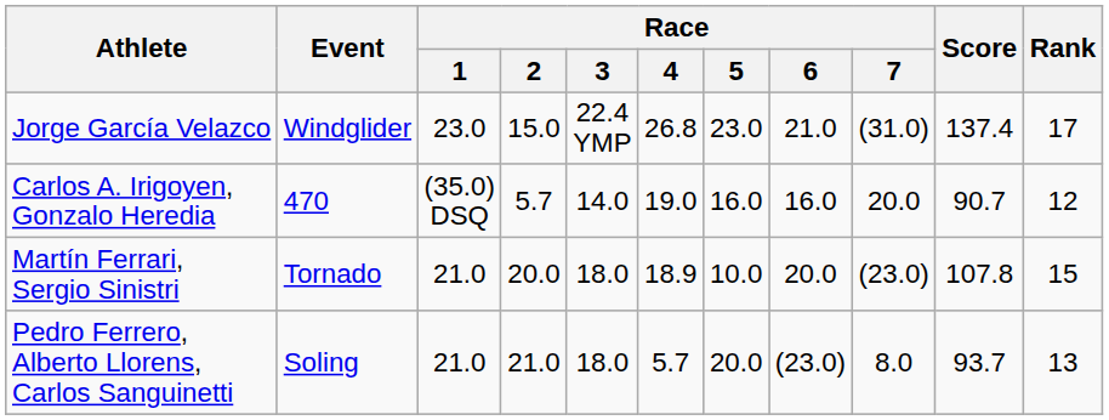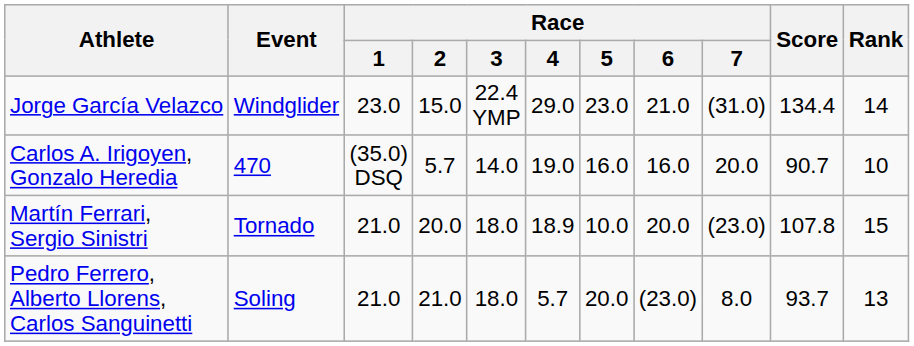Jorge García Velazco | Race / 4: 26.8 -> 29.0
Jorge García Velazco | Score: 137.4 -> 134.4
Jorge García Velazco | Rank: 17 -> 14
Carlos A. Irigoyen, Gonzalo Heredia | Rank: 12 -> 10
